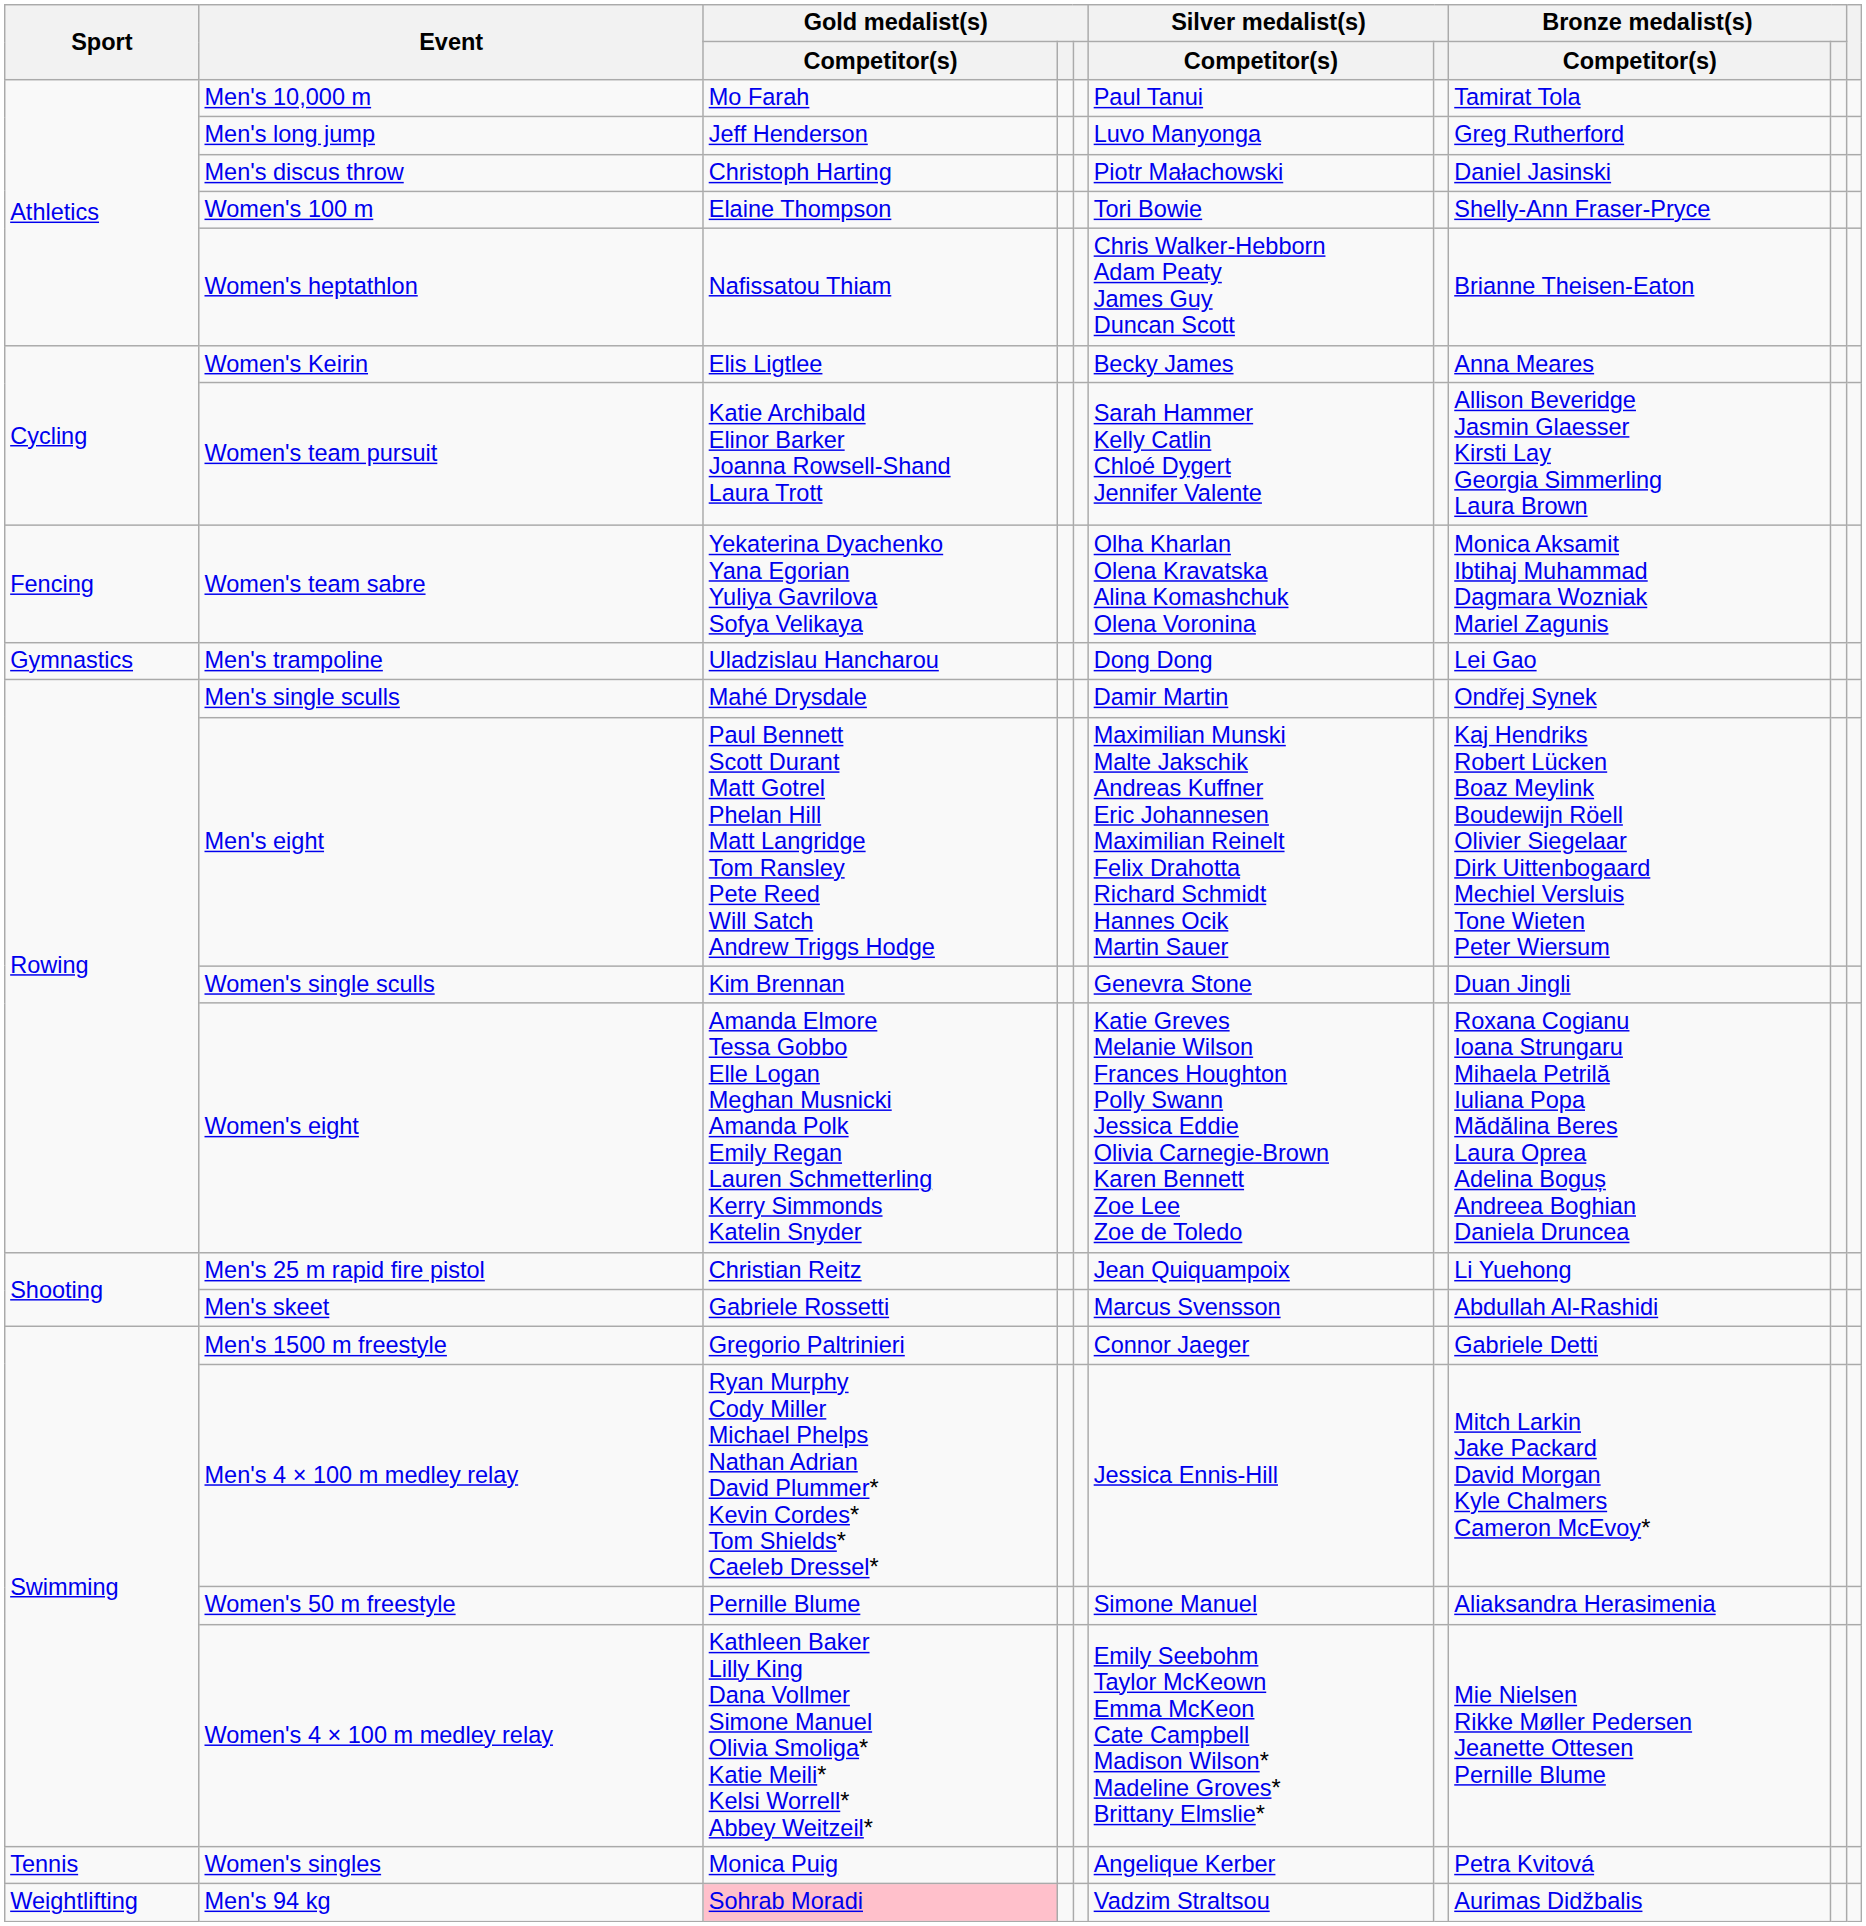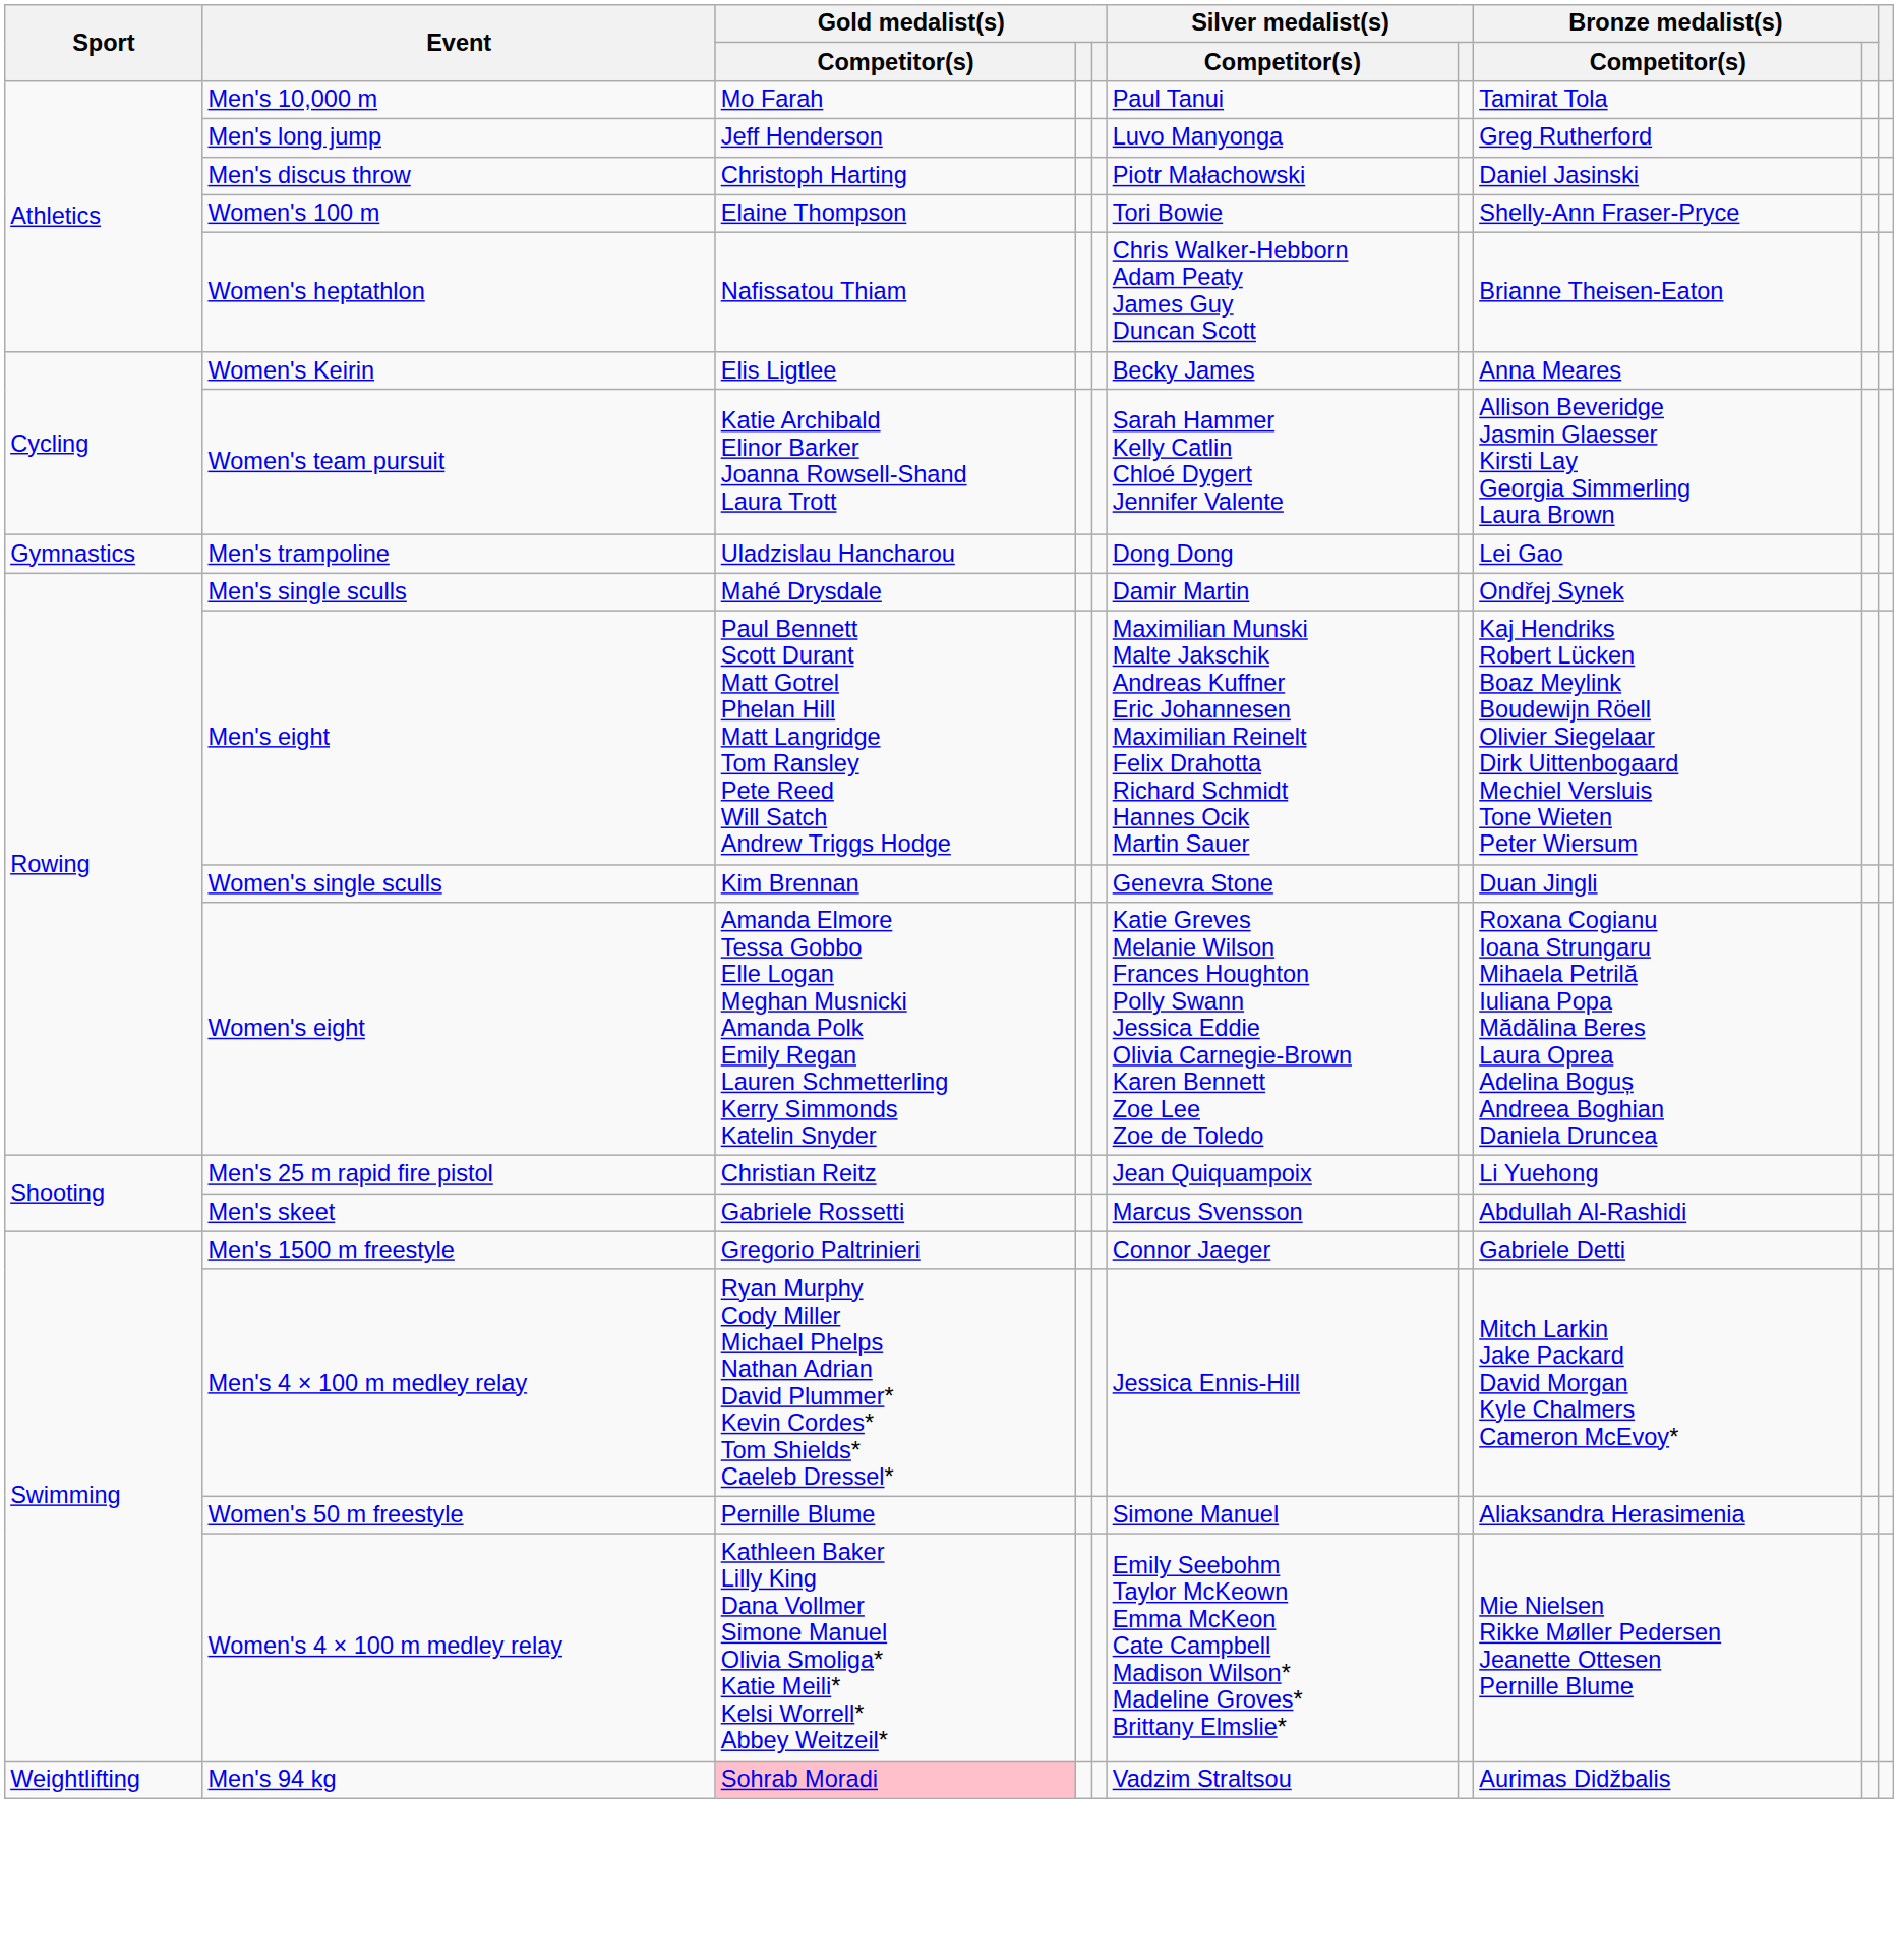- row: Fencing | Women's team sabre | Yekaterina Dyachenko Yana Egorian Yuliya Gavrilova Sofya Velikaya | Olha Kharlan Olena Kravatska Alina Komashchuk Olena Voronina | Monica Aksamit Ibtihaj Muhammad Dagmara Wozniak Mariel Zagunis
- row: Tennis | Women's singles | Monica Puig | Angelique Kerber | Petra Kvitová
